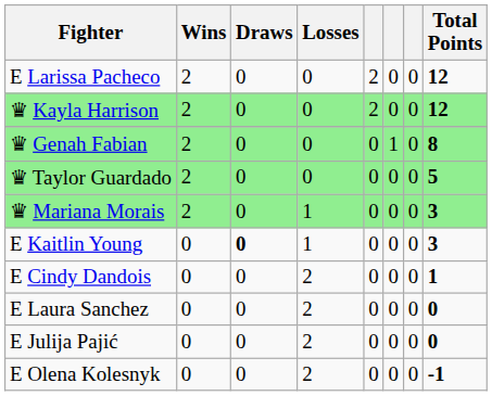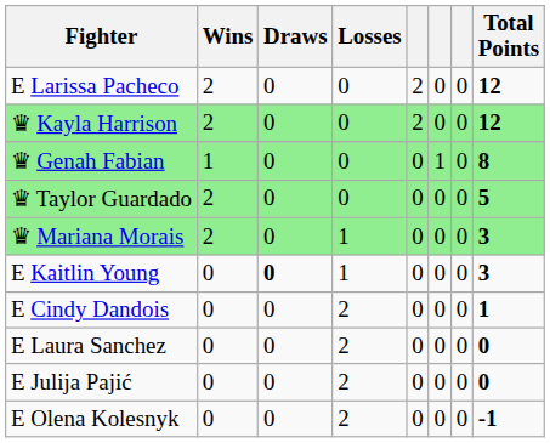♛ Genah Fabian | Wins: 2 -> 1
